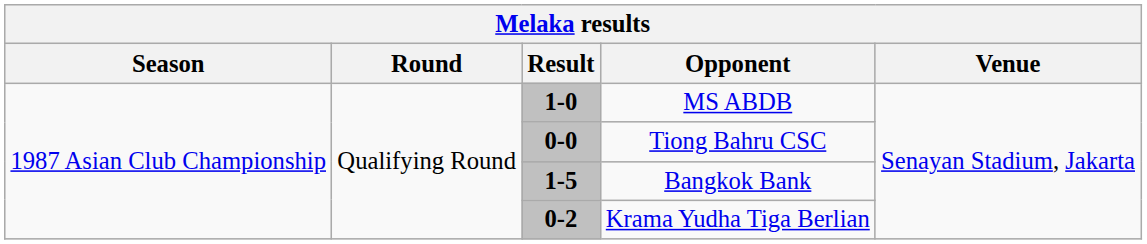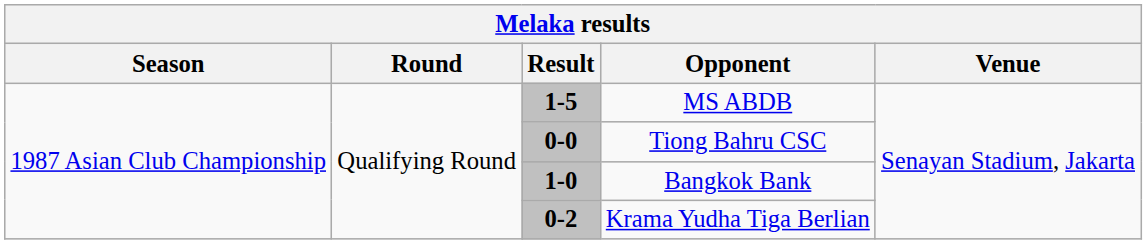MS ABDB | Result: 1-0 -> 1-5
Bangkok Bank | Result: 1-5 -> 1-0
